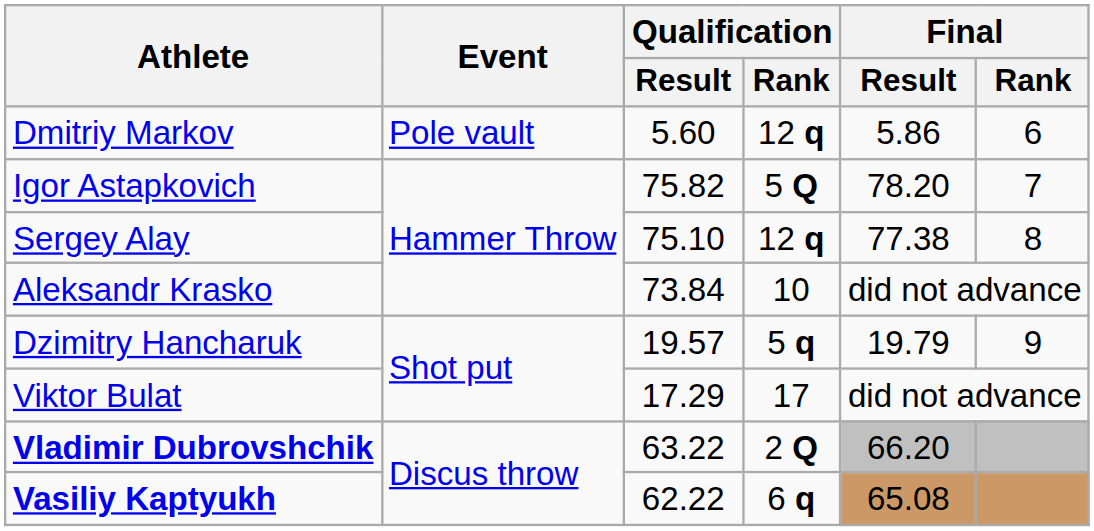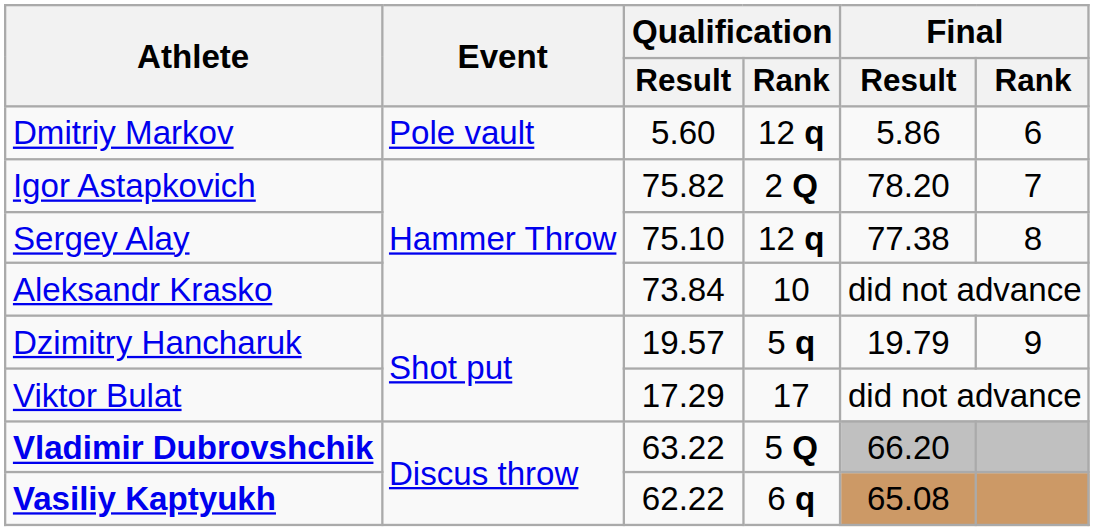Igor Astapkovich | Qualification / Rank: 5 Q -> 2 Q
Vladimir Dubrovshchik | Qualification / Rank: 2 Q -> 5 Q
